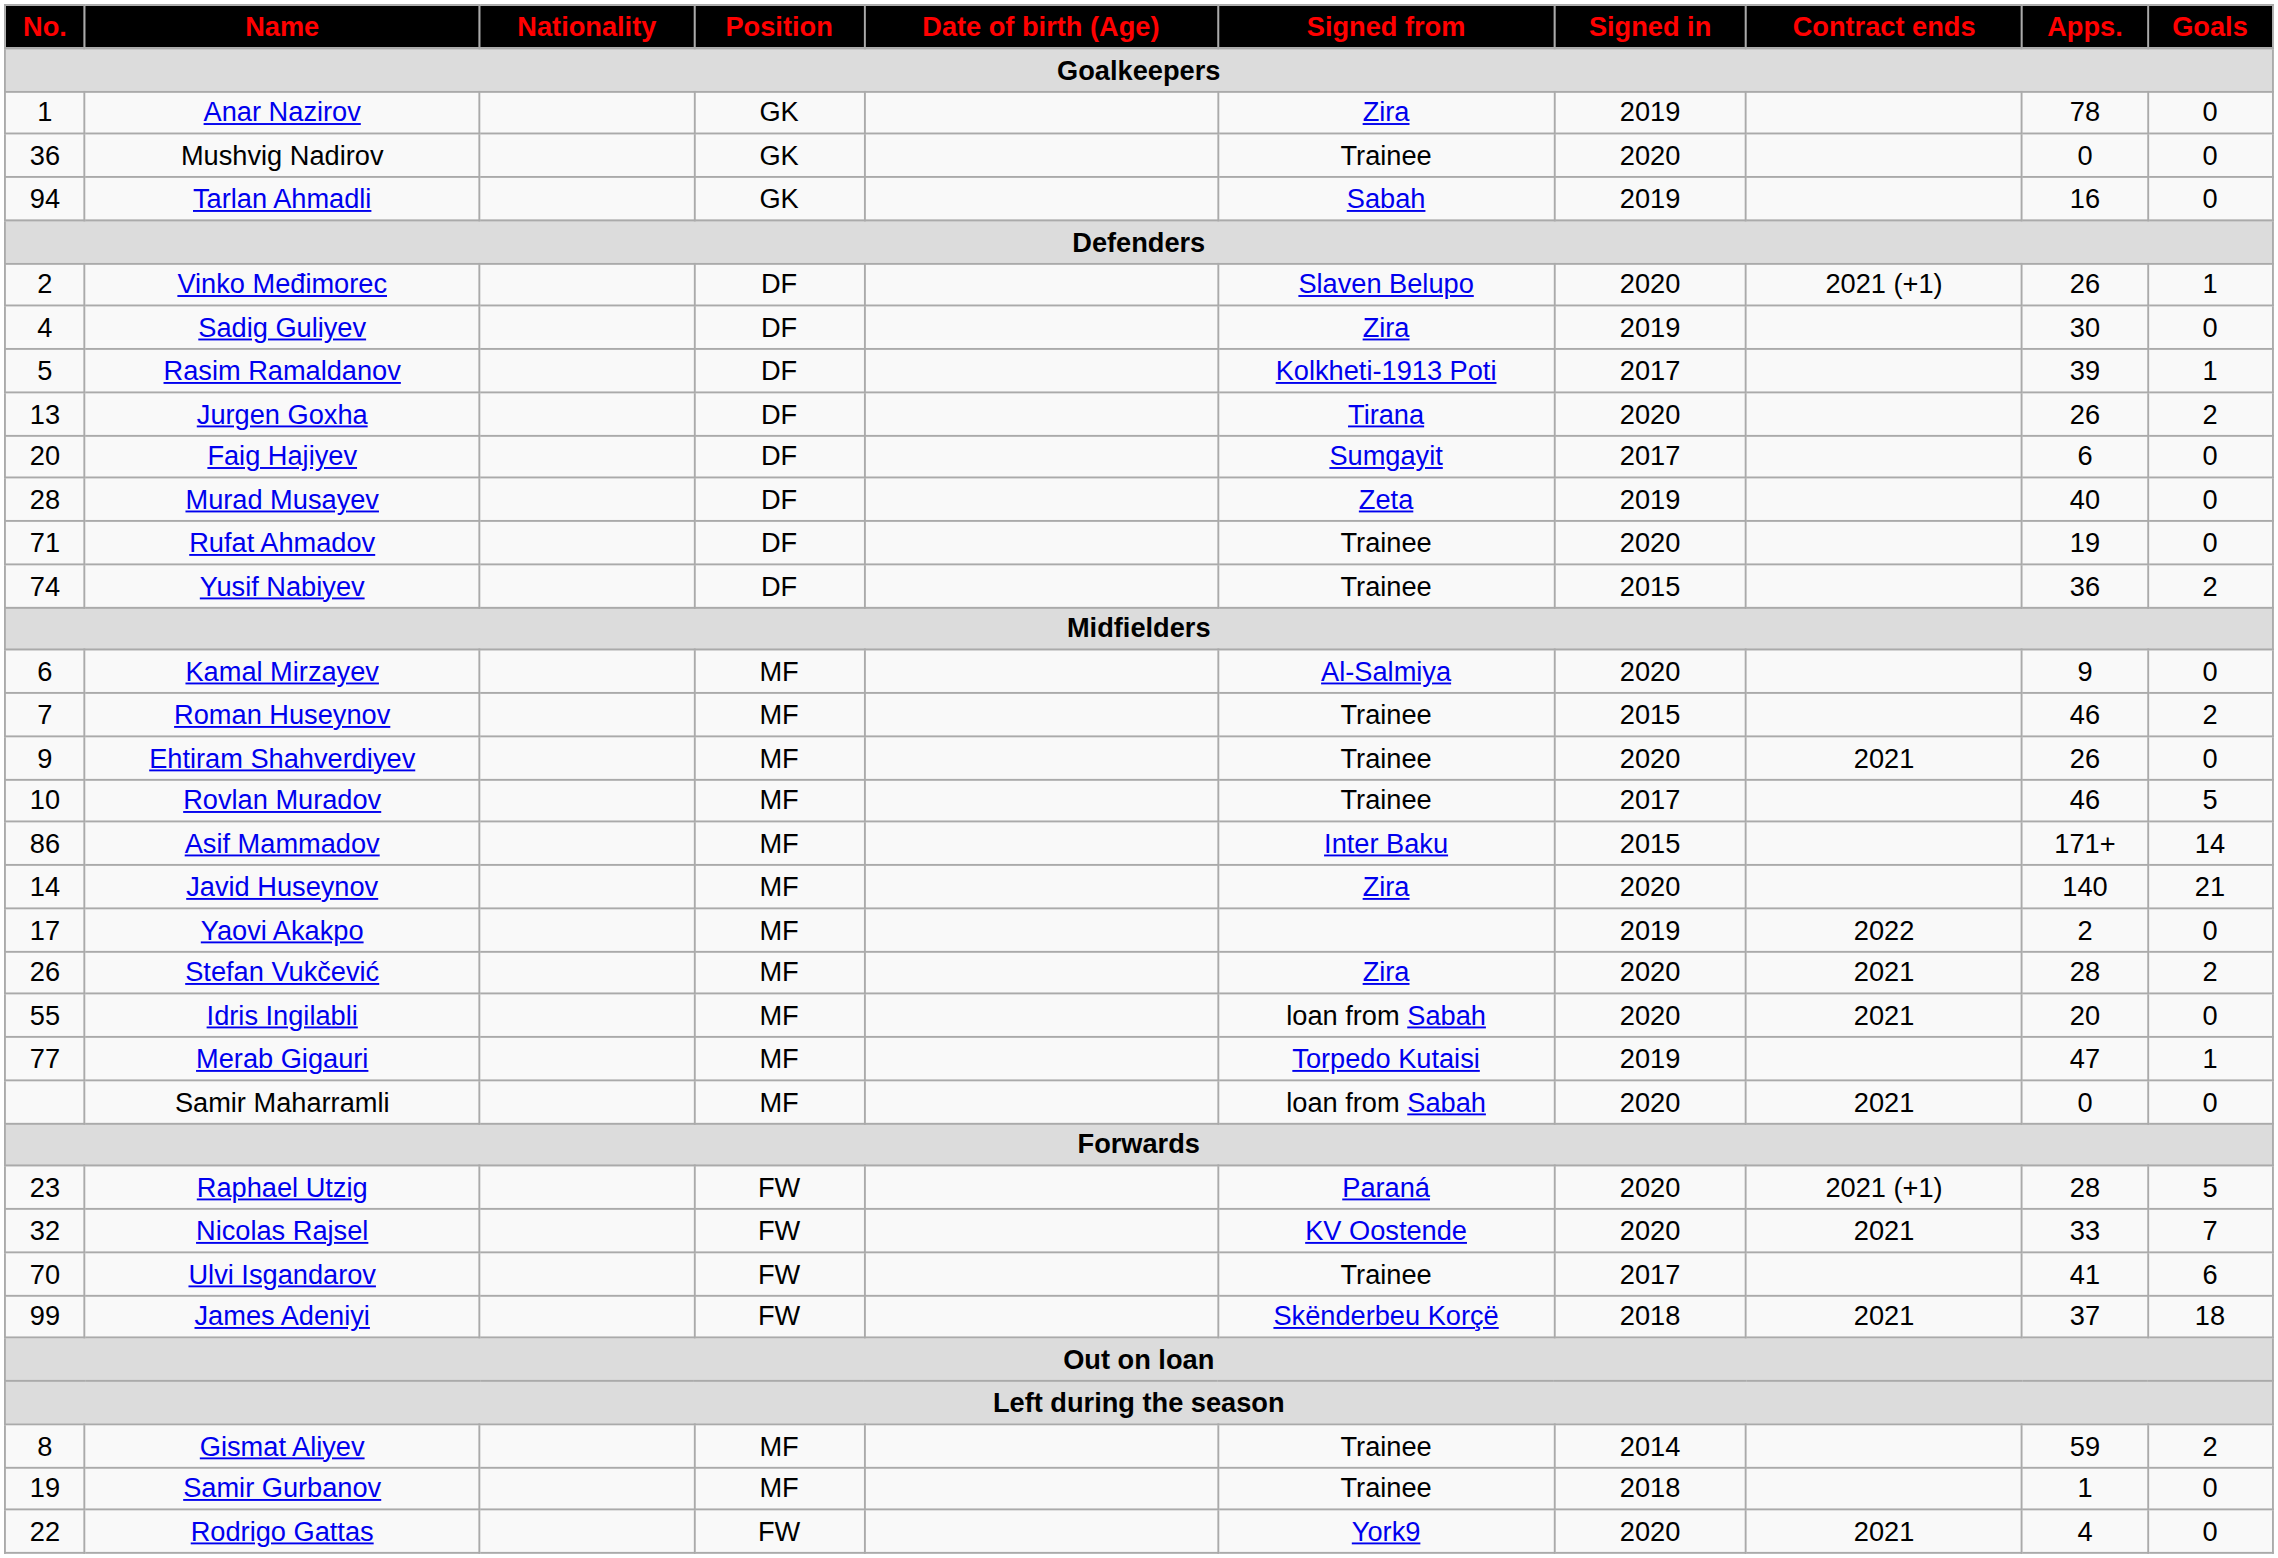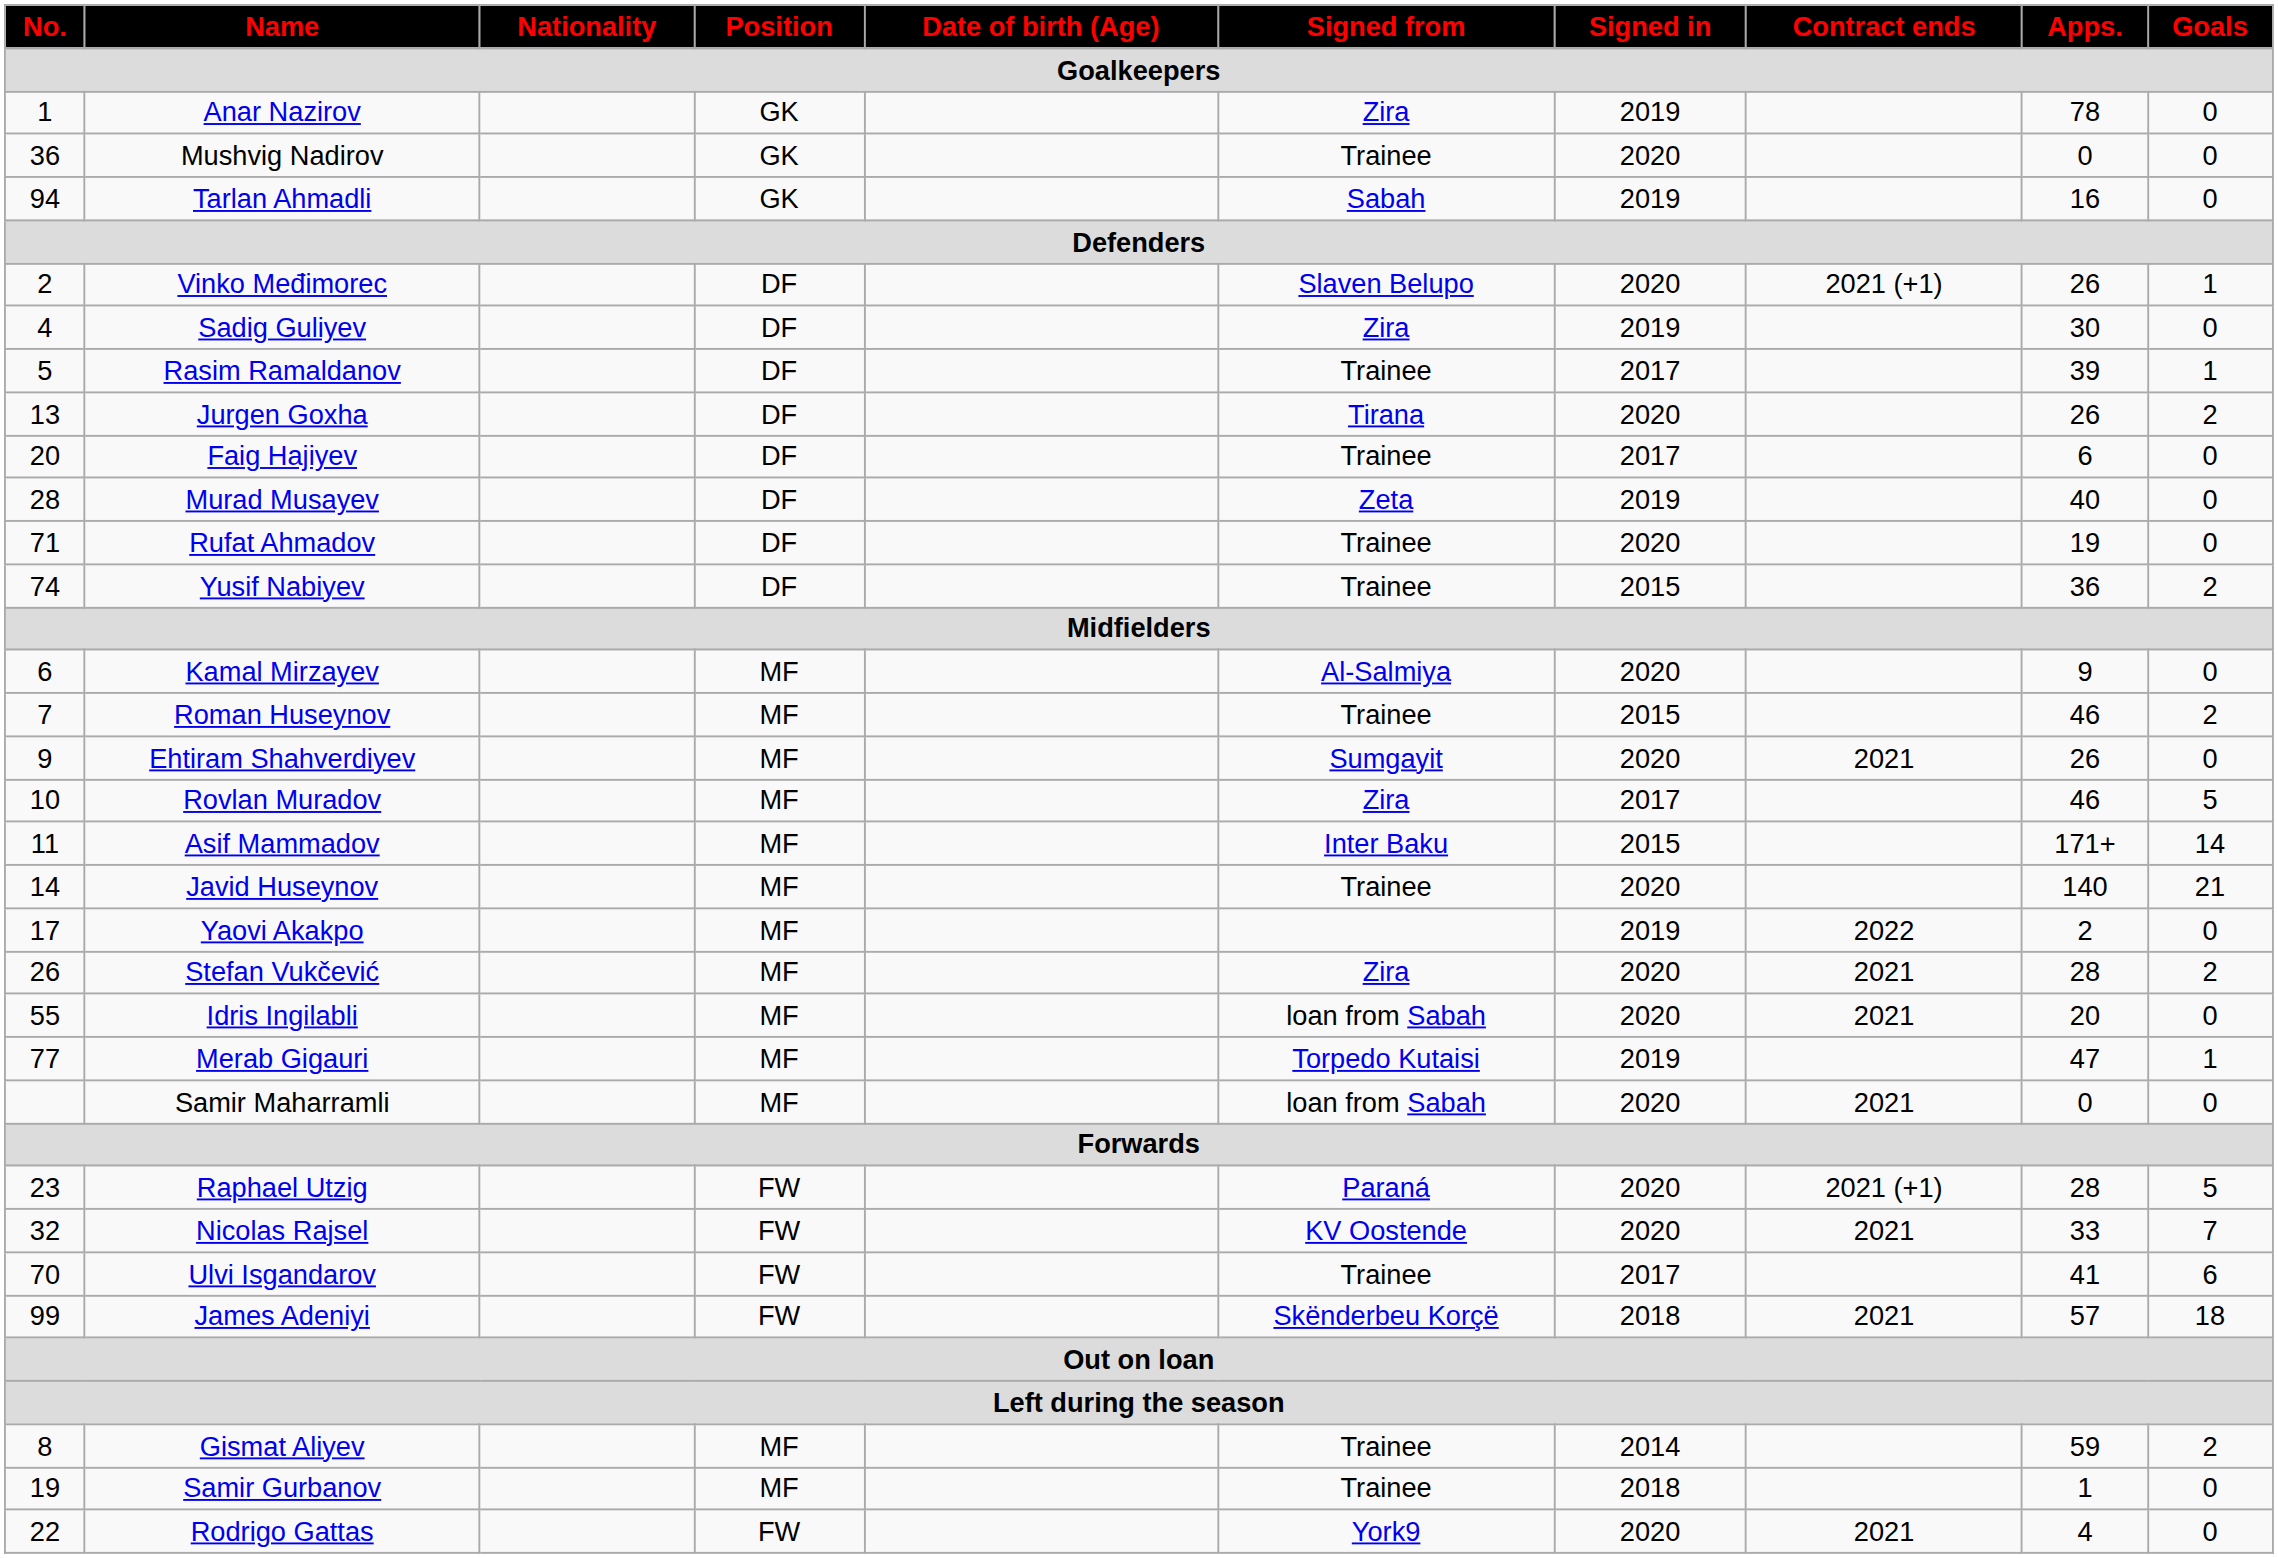Rasim Ramaldanov | Signed from: Kolkheti-1913 Poti -> Trainee
Faig Hajiyev | Signed from: Sumgayit -> Trainee
Ehtiram Shahverdiyev | Signed from: Trainee -> Sumgayit
Rovlan Muradov | Signed from: Trainee -> Zira
Asif Mammadov | No.: 86 -> 11
Javid Huseynov | Signed from: Zira -> Trainee
James Adeniyi | Apps.: 37 -> 57
